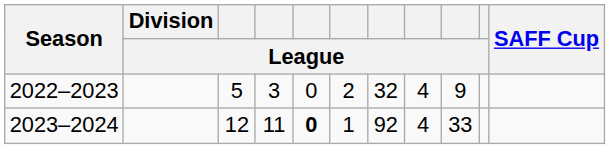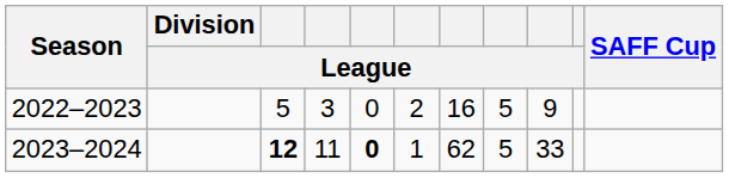2022–2023 | column 7: 32 -> 16
2022–2023 | column 8: 4 -> 5
2023–2024 | column 3: normal -> bold
2023–2024 | column 7: 92 -> 62
2023–2024 | column 8: 4 -> 5
